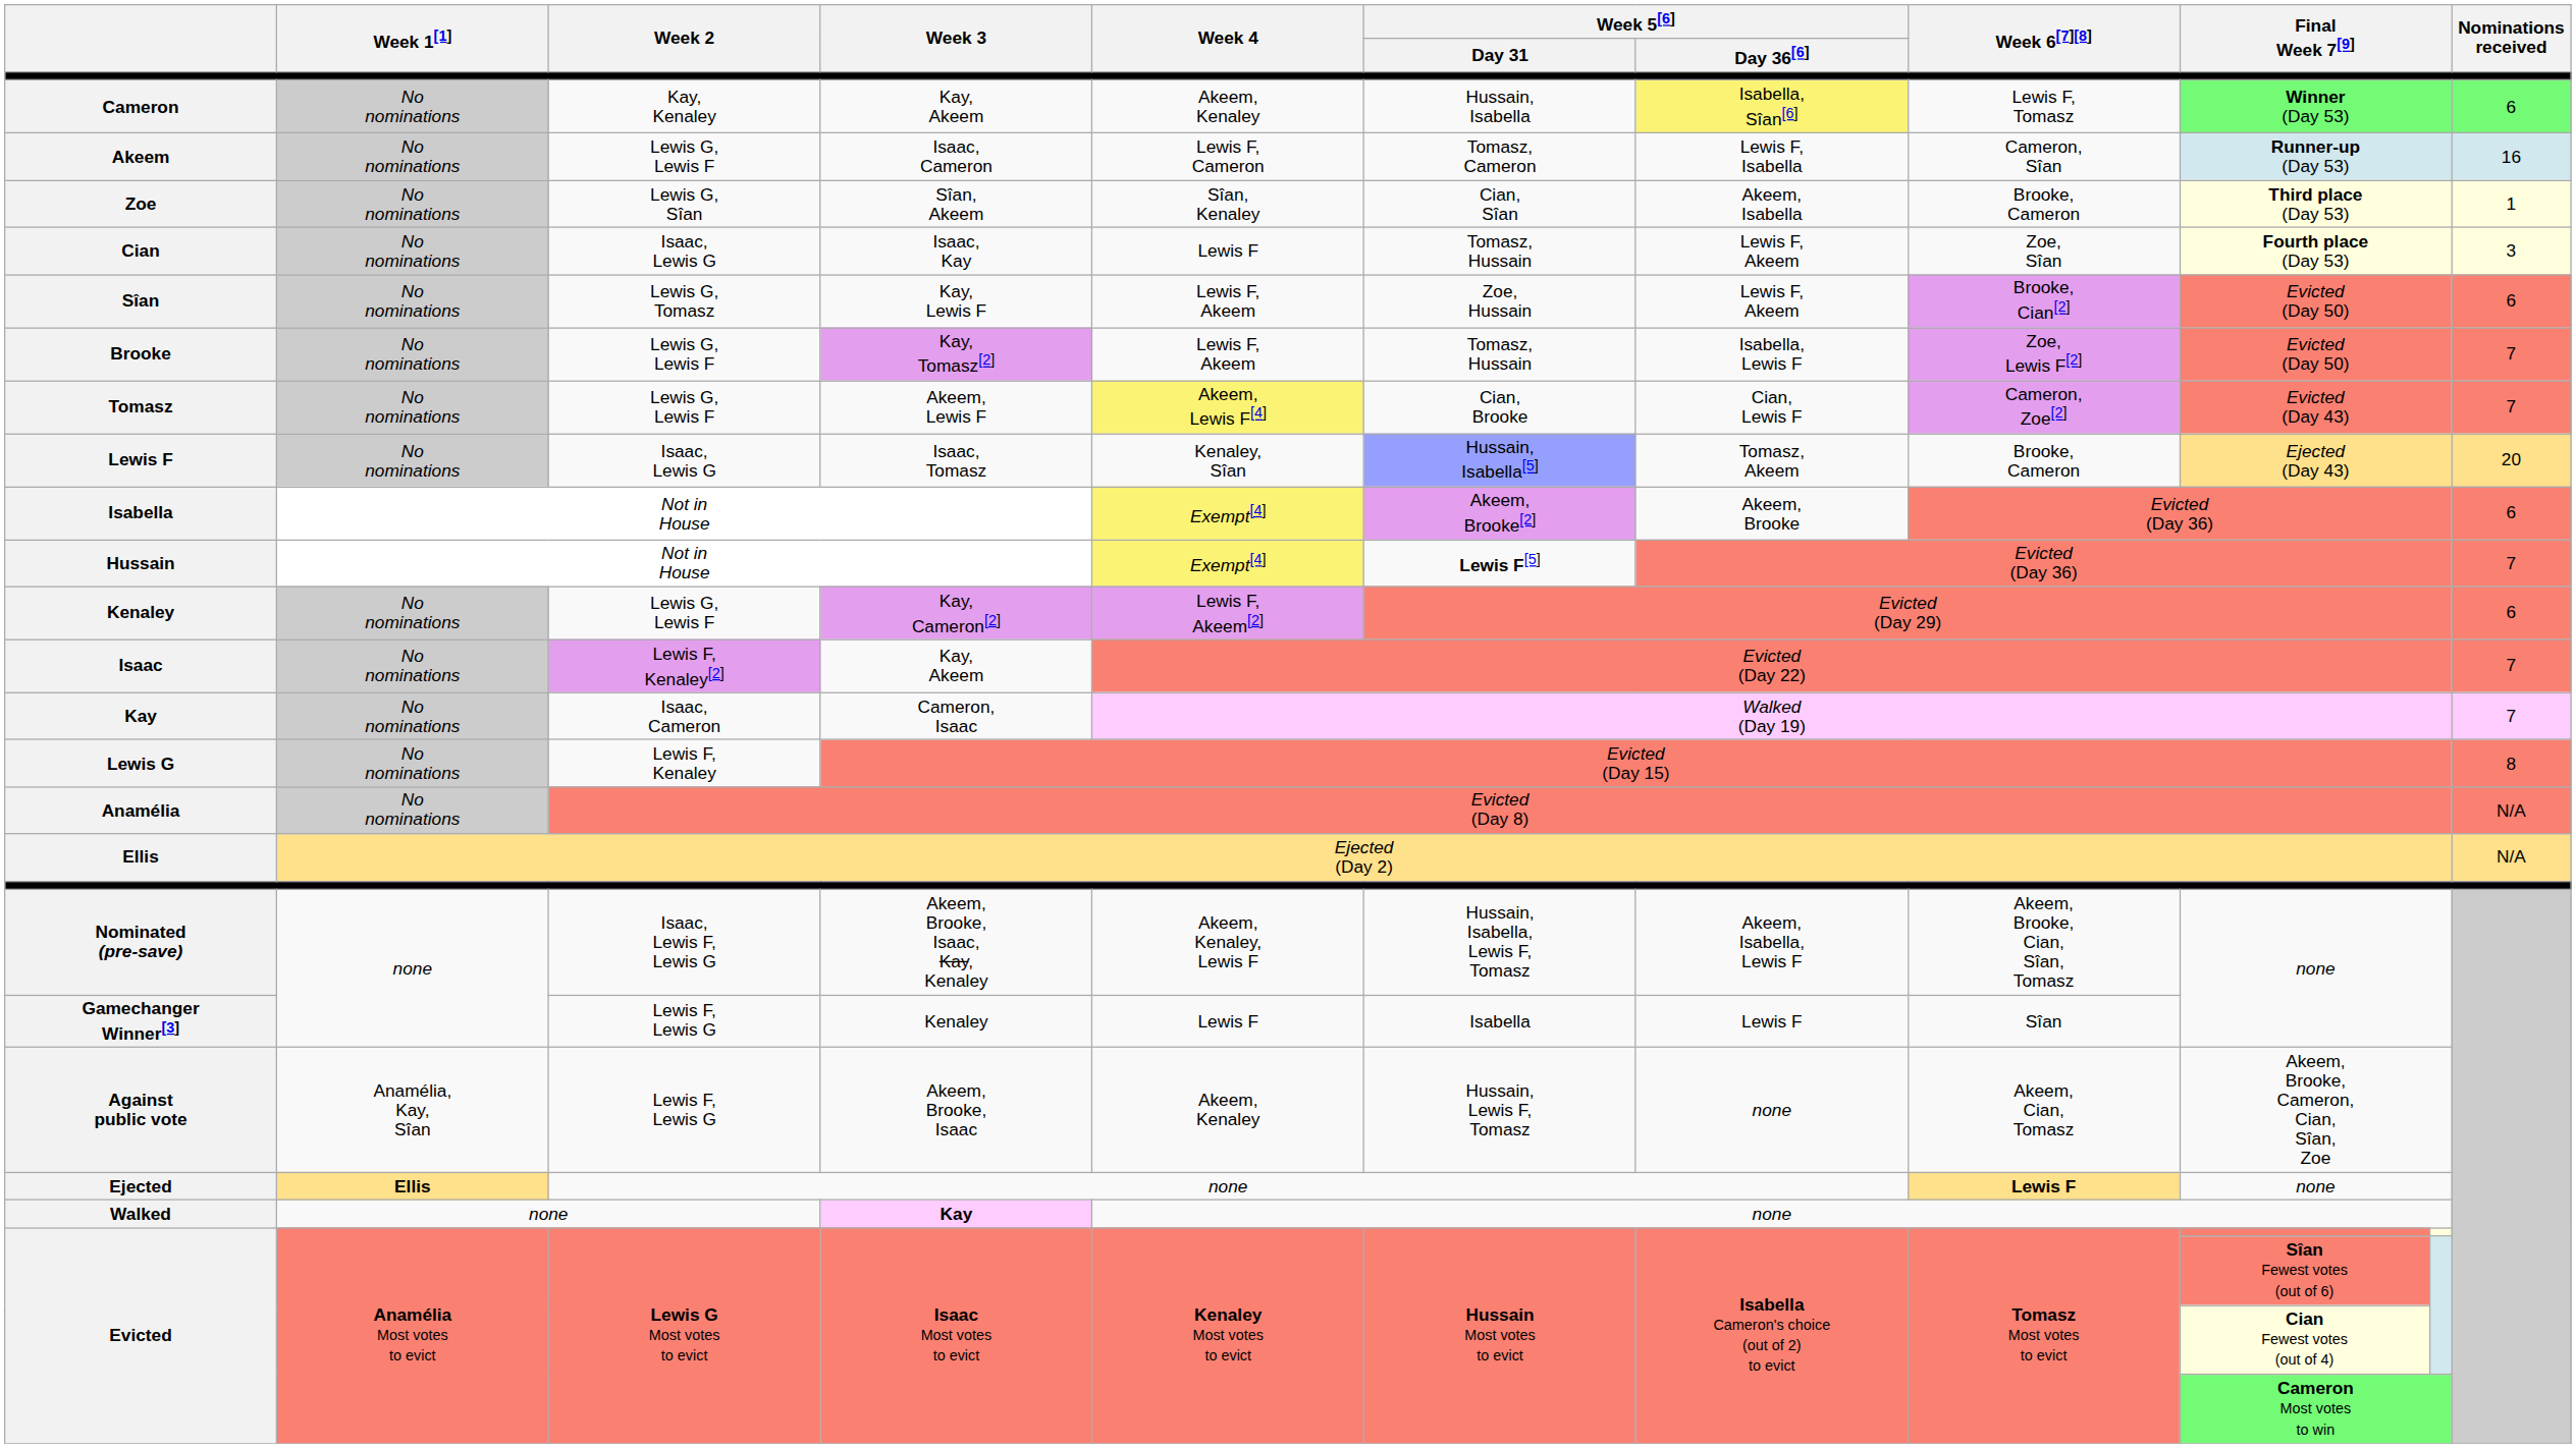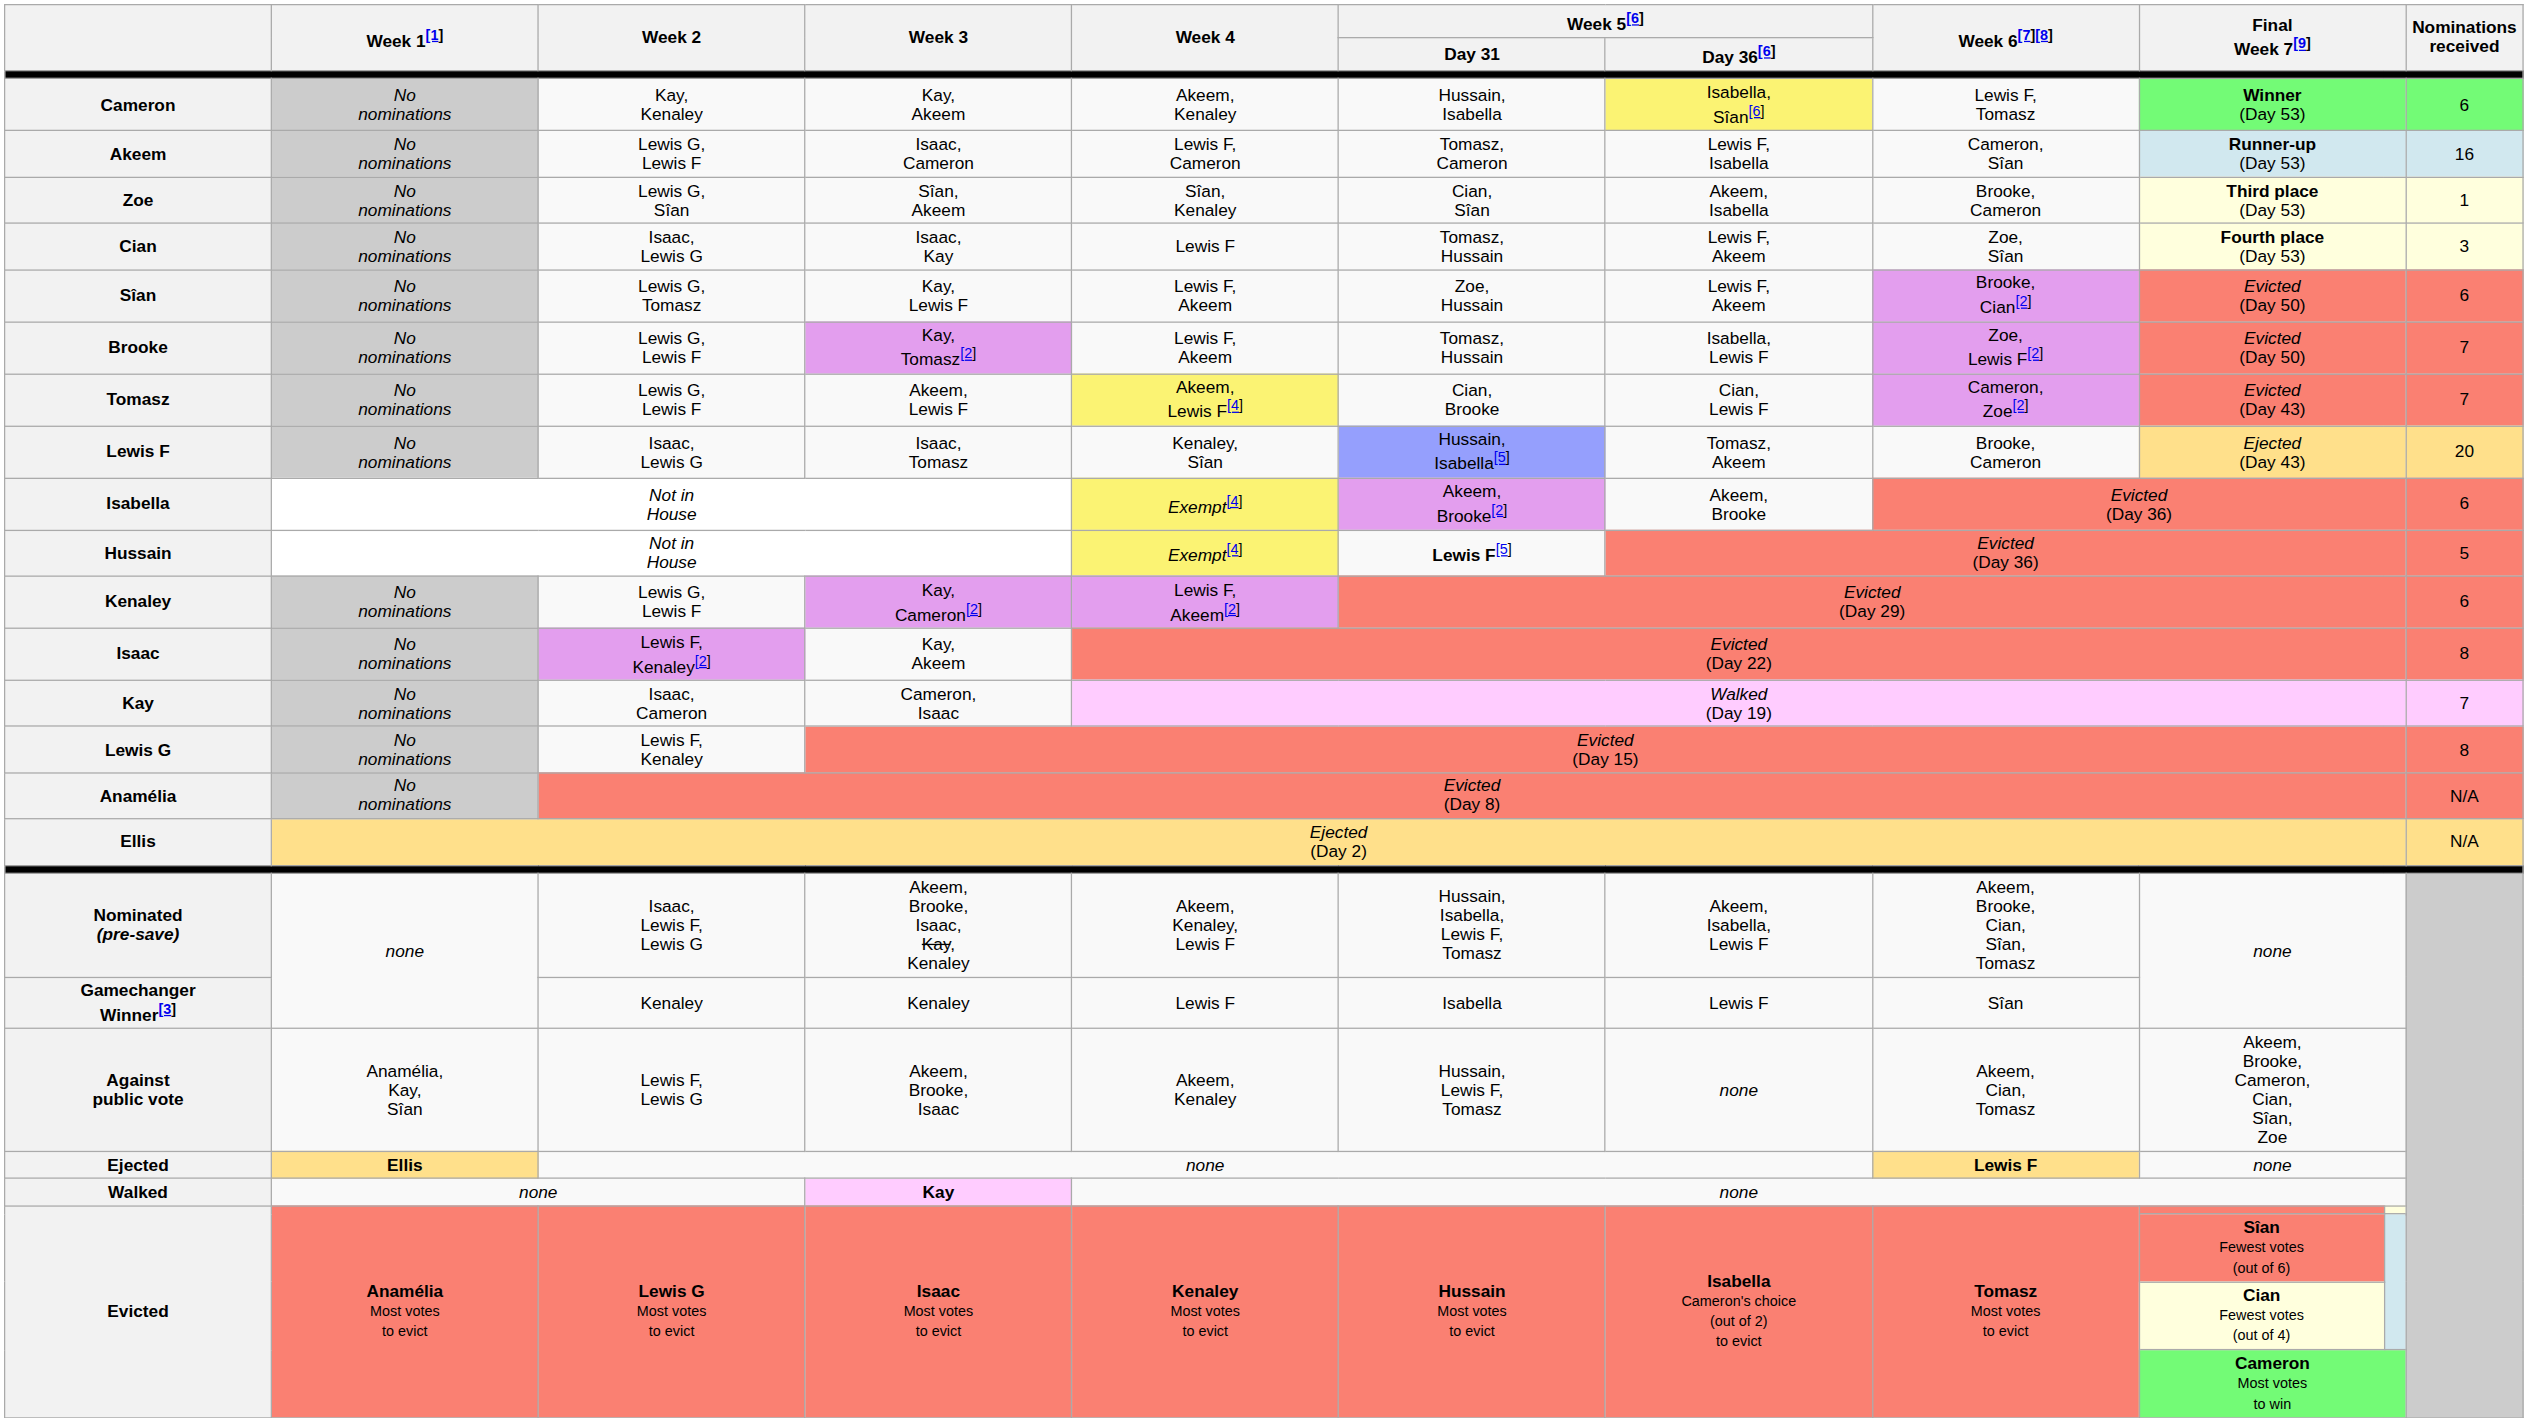Hussain | Nominations received: 7 -> 5
Isaac | Nominations received: 7 -> 8
Gamechanger Winner[3] | Week 2: Lewis F, Lewis G -> Kenaley
